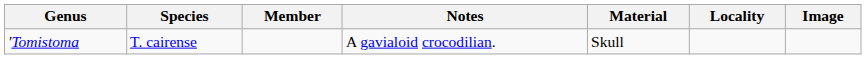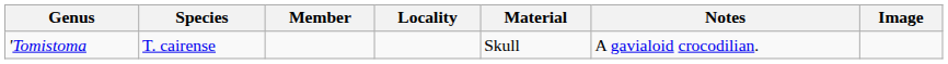columns swapped: Locality <-> Notes
